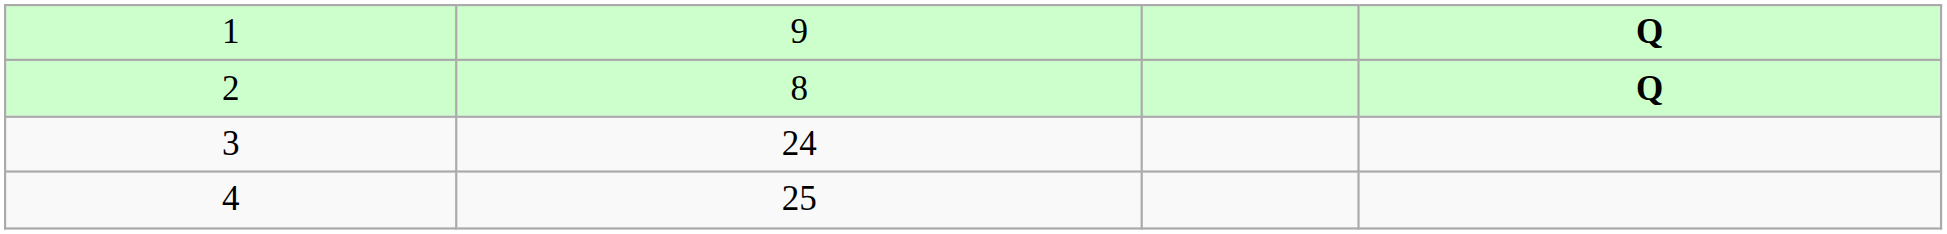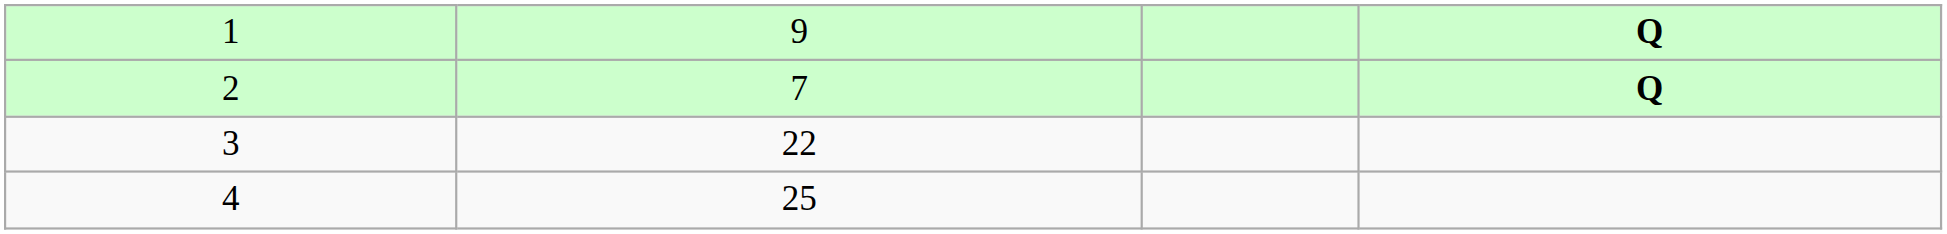2 | column 2: 8 -> 7
3 | column 2: 24 -> 22
